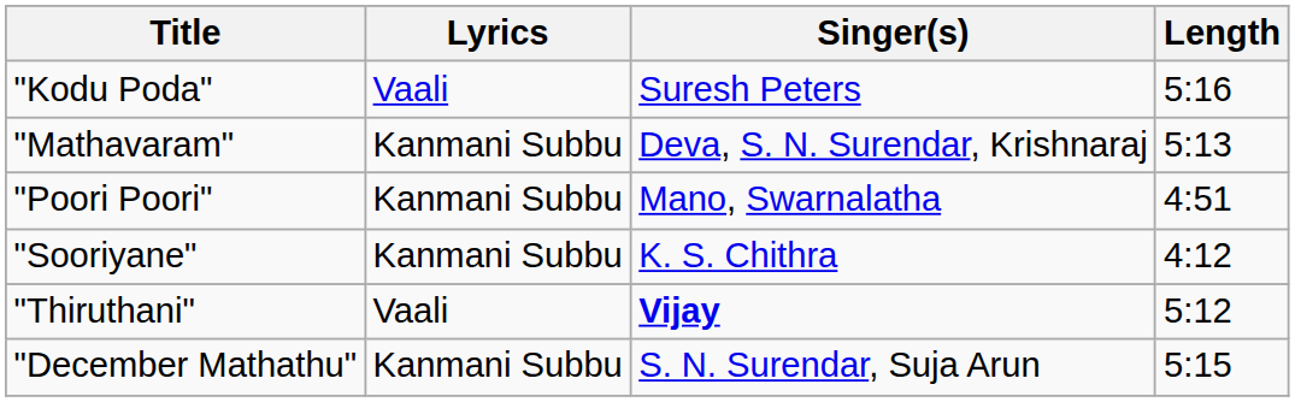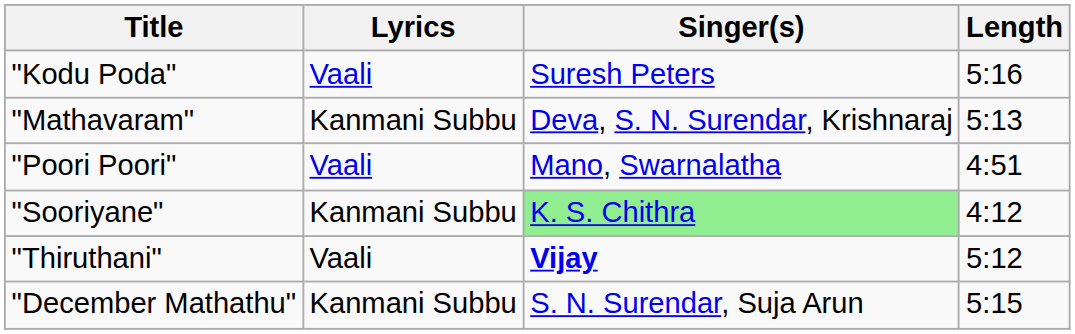"Poori Poori" | Lyrics: Kanmani Subbu -> Vaali
"Sooriyane" | Singer(s): no background -> lightgreen background
